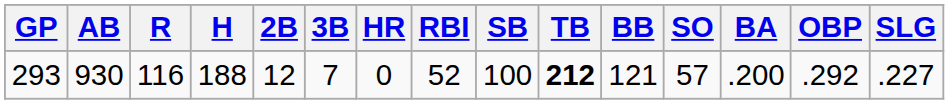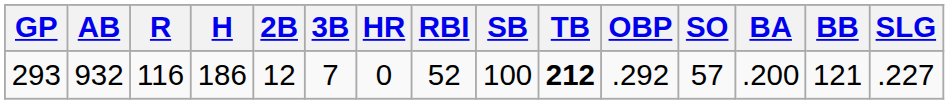columns swapped: BB <-> OBP
293 | AB: 930 -> 932
293 | H: 188 -> 186
